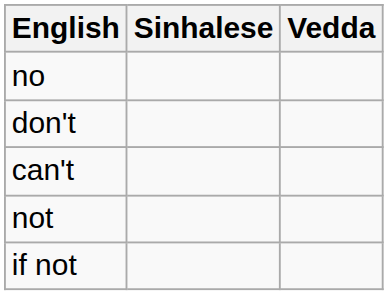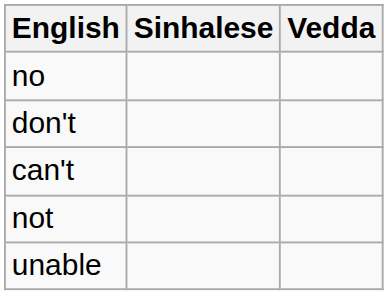- row: if not
+ row: unable
